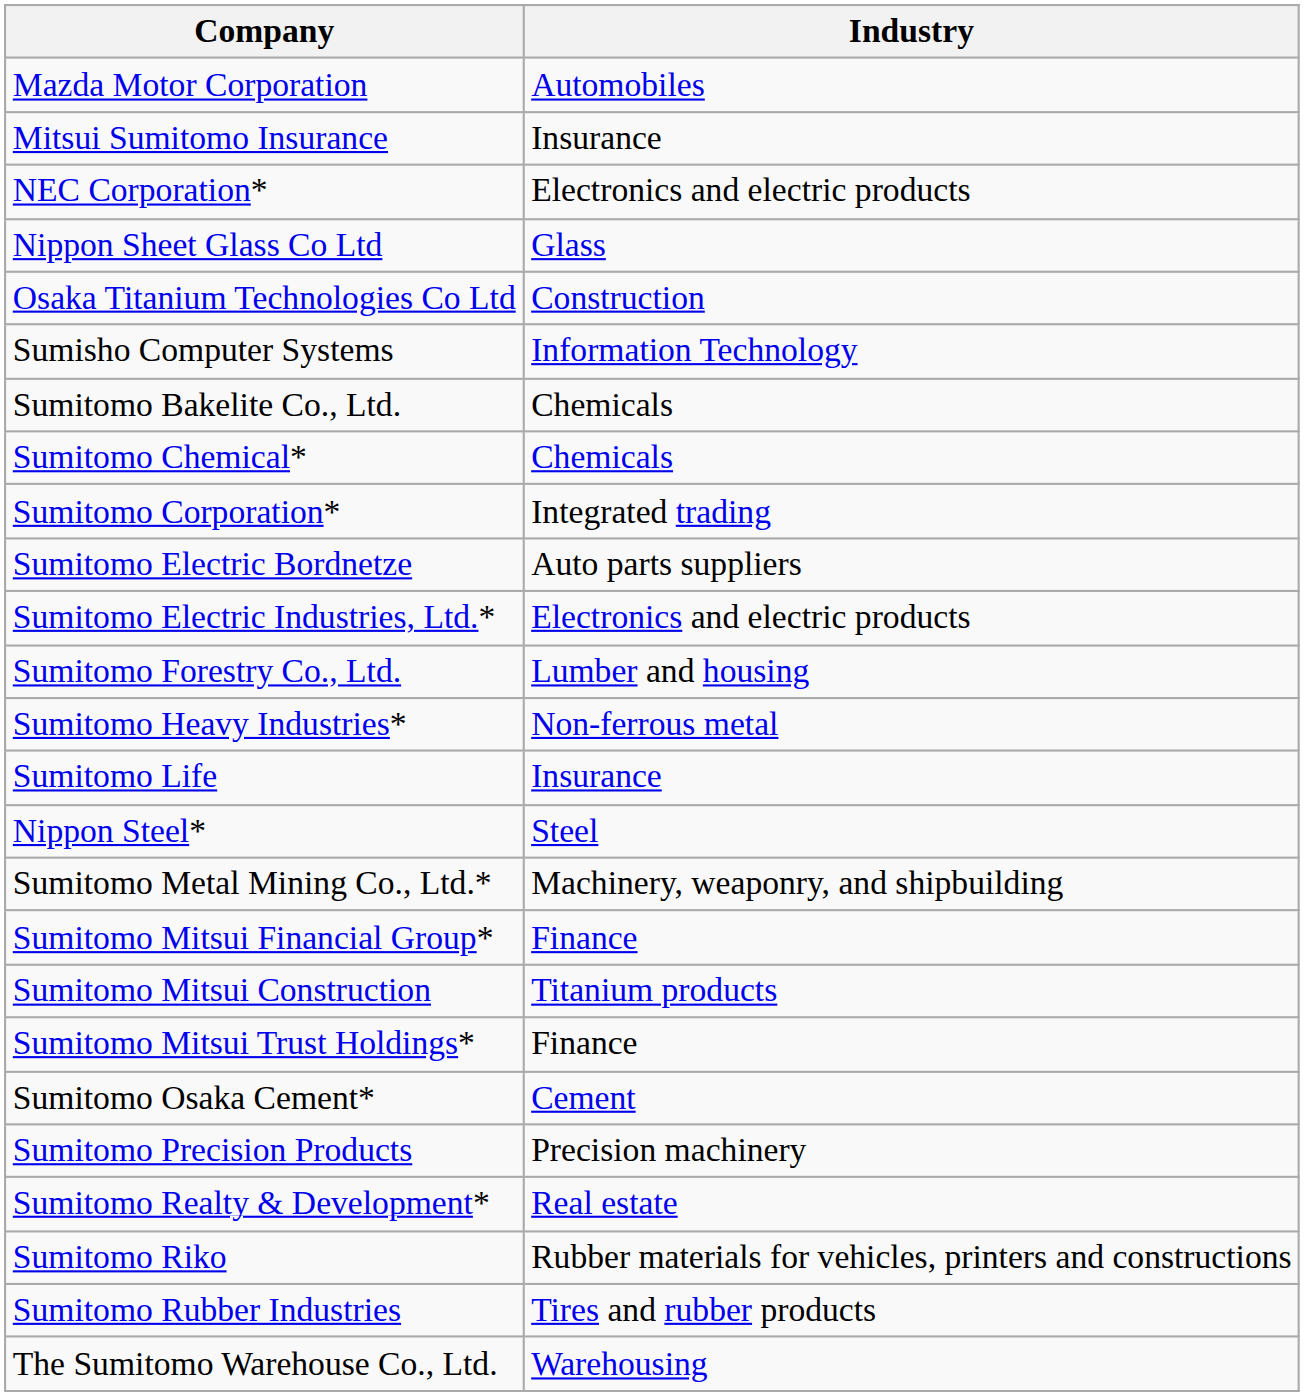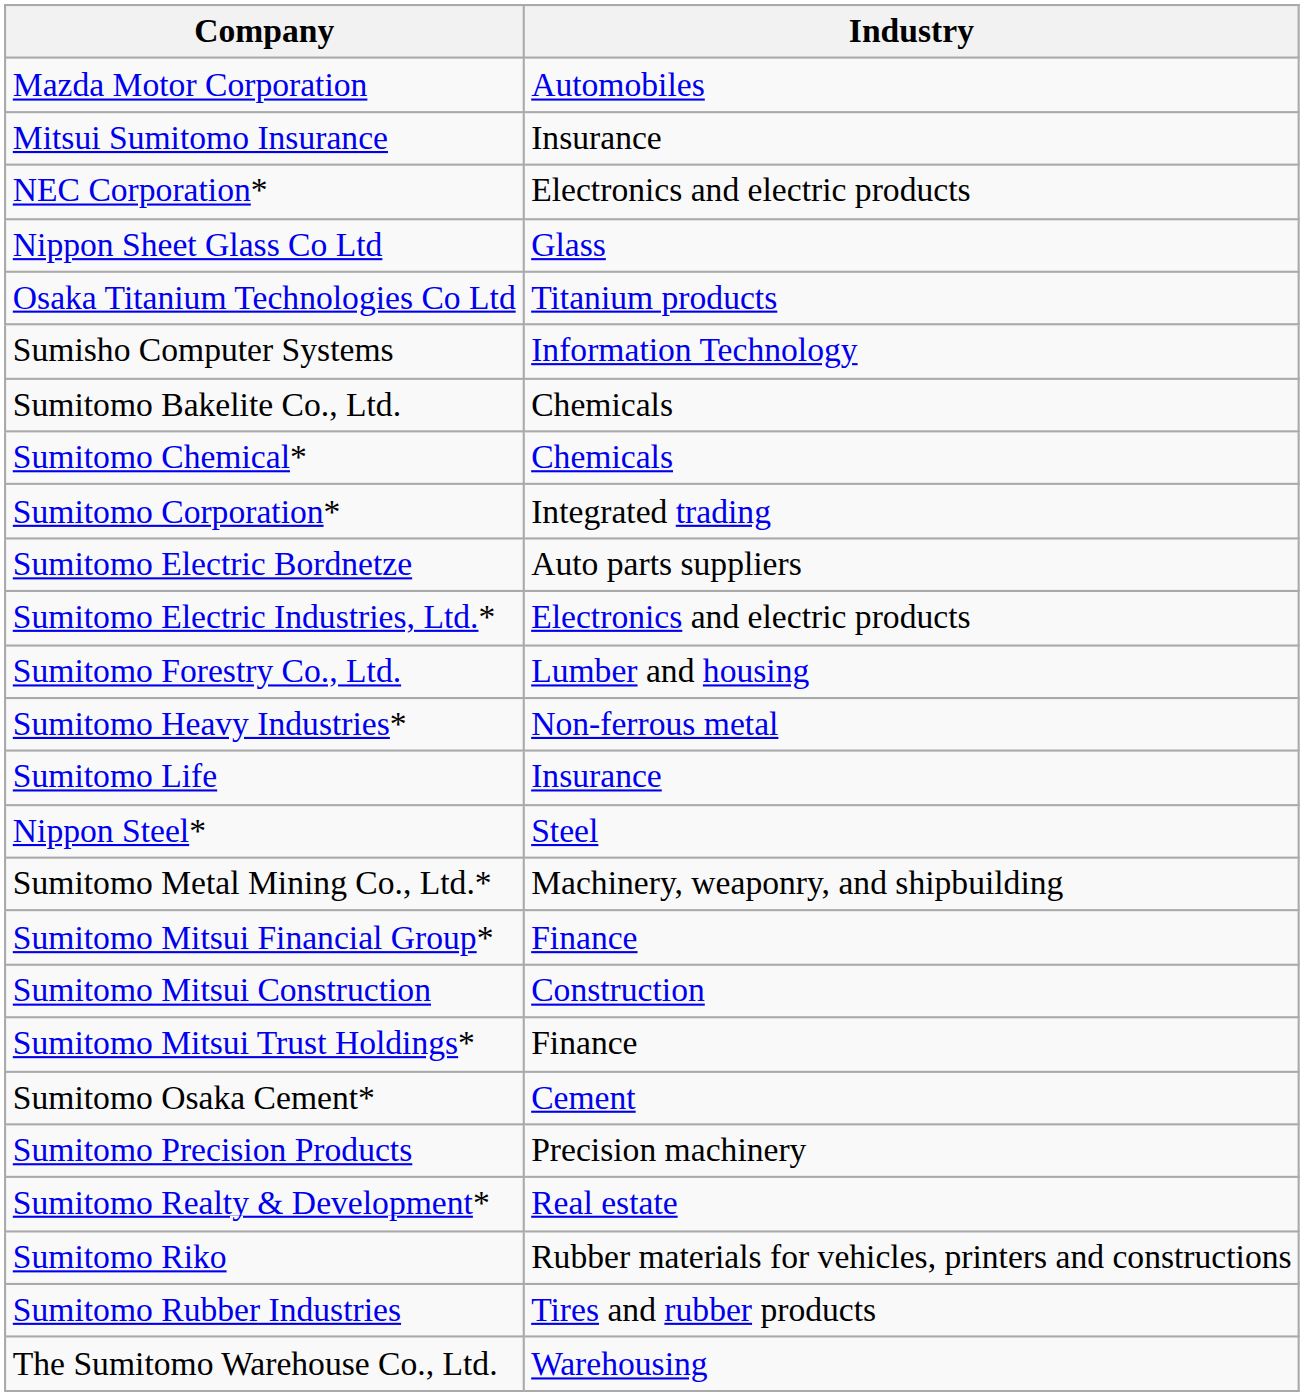Osaka Titanium Technologies Co Ltd | Industry: Construction -> Titanium products
Sumitomo Mitsui Construction | Industry: Titanium products -> Construction
